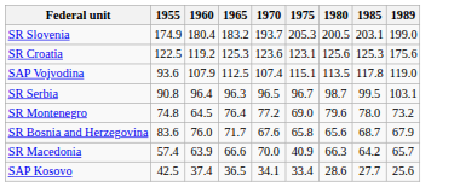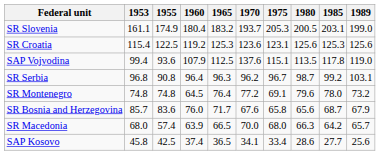+ column: 1953 | 161.1 | 115.4 | 99.4 | 96.8 | 74.8 | 85.7 | 68.0 | 45.8
SR Croatia | 1989: 175.6 -> 125.6
SAP Vojvodina | 1970: 107.4 -> 137.6
SR Serbia | 1970: 96.5 -> 96.2
SR Serbia | 1985: 99.5 -> 99.2
SR Montenegro | 1975: 69.0 -> 69.1
SR Macedonia | 1965: 66.6 -> 66.5
SR Macedonia | 1975: 40.9 -> 68.0
